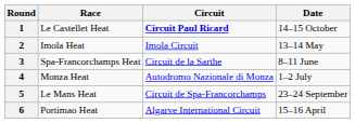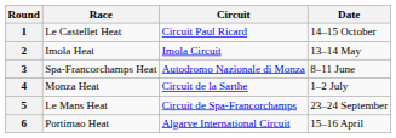1 | Circuit: bold -> normal
3 | Circuit: Circuit de la Sarthe -> Autodromo Nazionale di Monza
4 | Circuit: Autodromo Nazionale di Monza -> Circuit de la Sarthe
